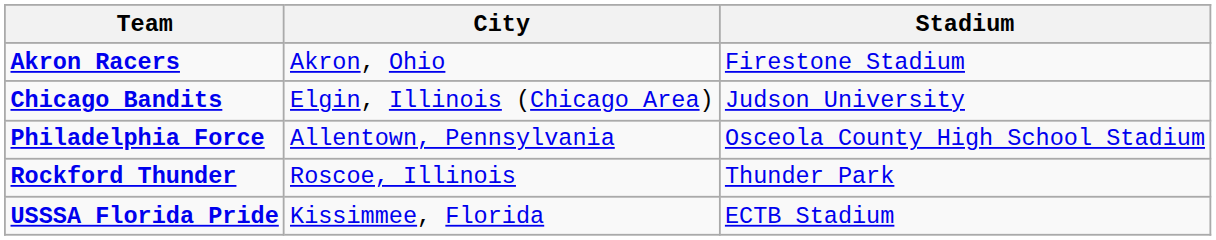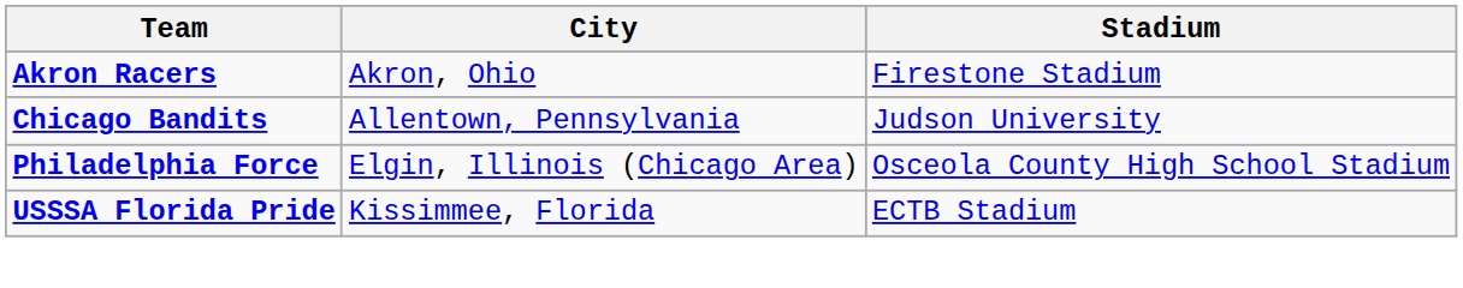Chicago Bandits | City: Elgin, Illinois (Chicago Area) -> Allentown, Pennsylvania
Philadelphia Force | City: Allentown, Pennsylvania -> Elgin, Illinois (Chicago Area)
- row: Rockford Thunder | Roscoe, Illinois | Thunder Park
